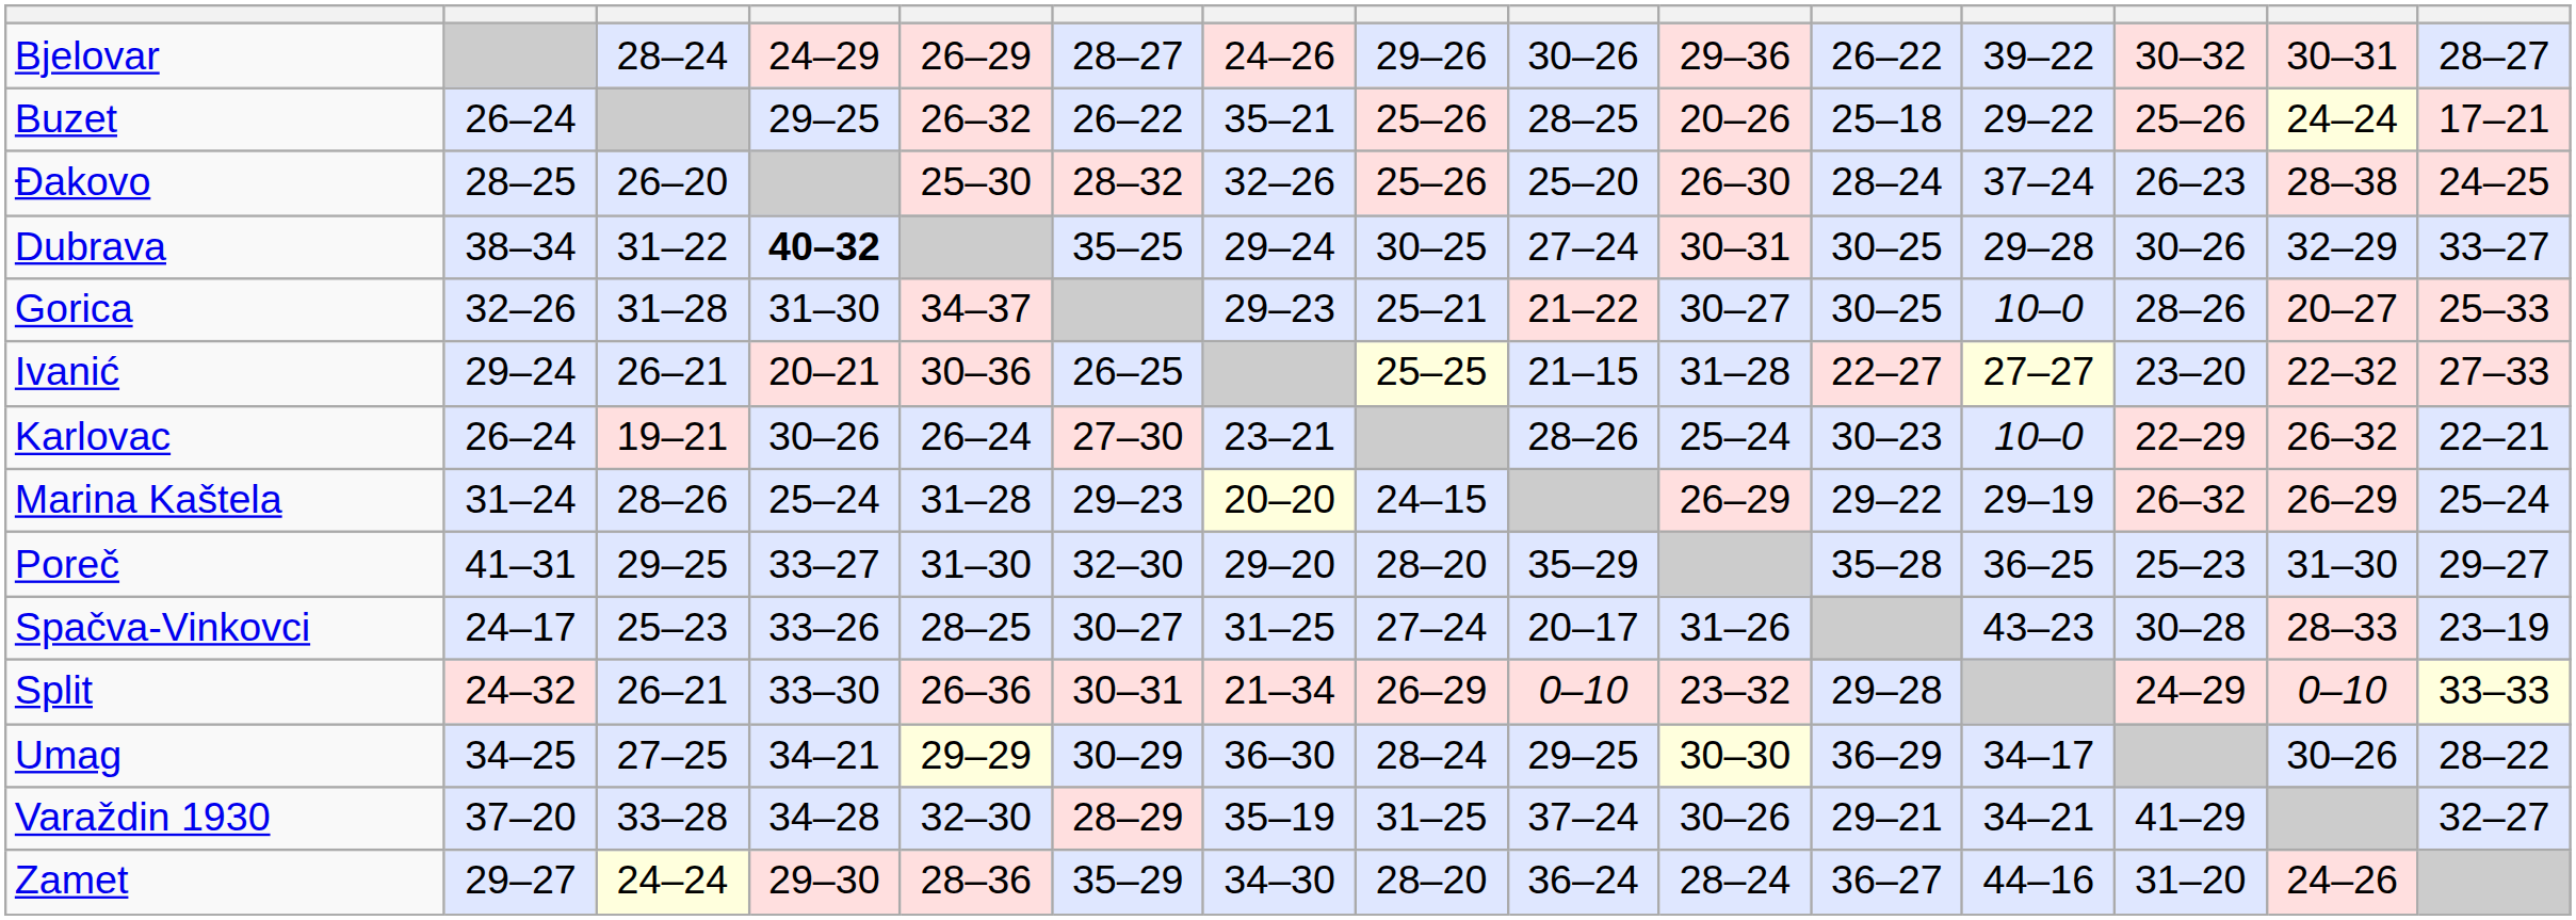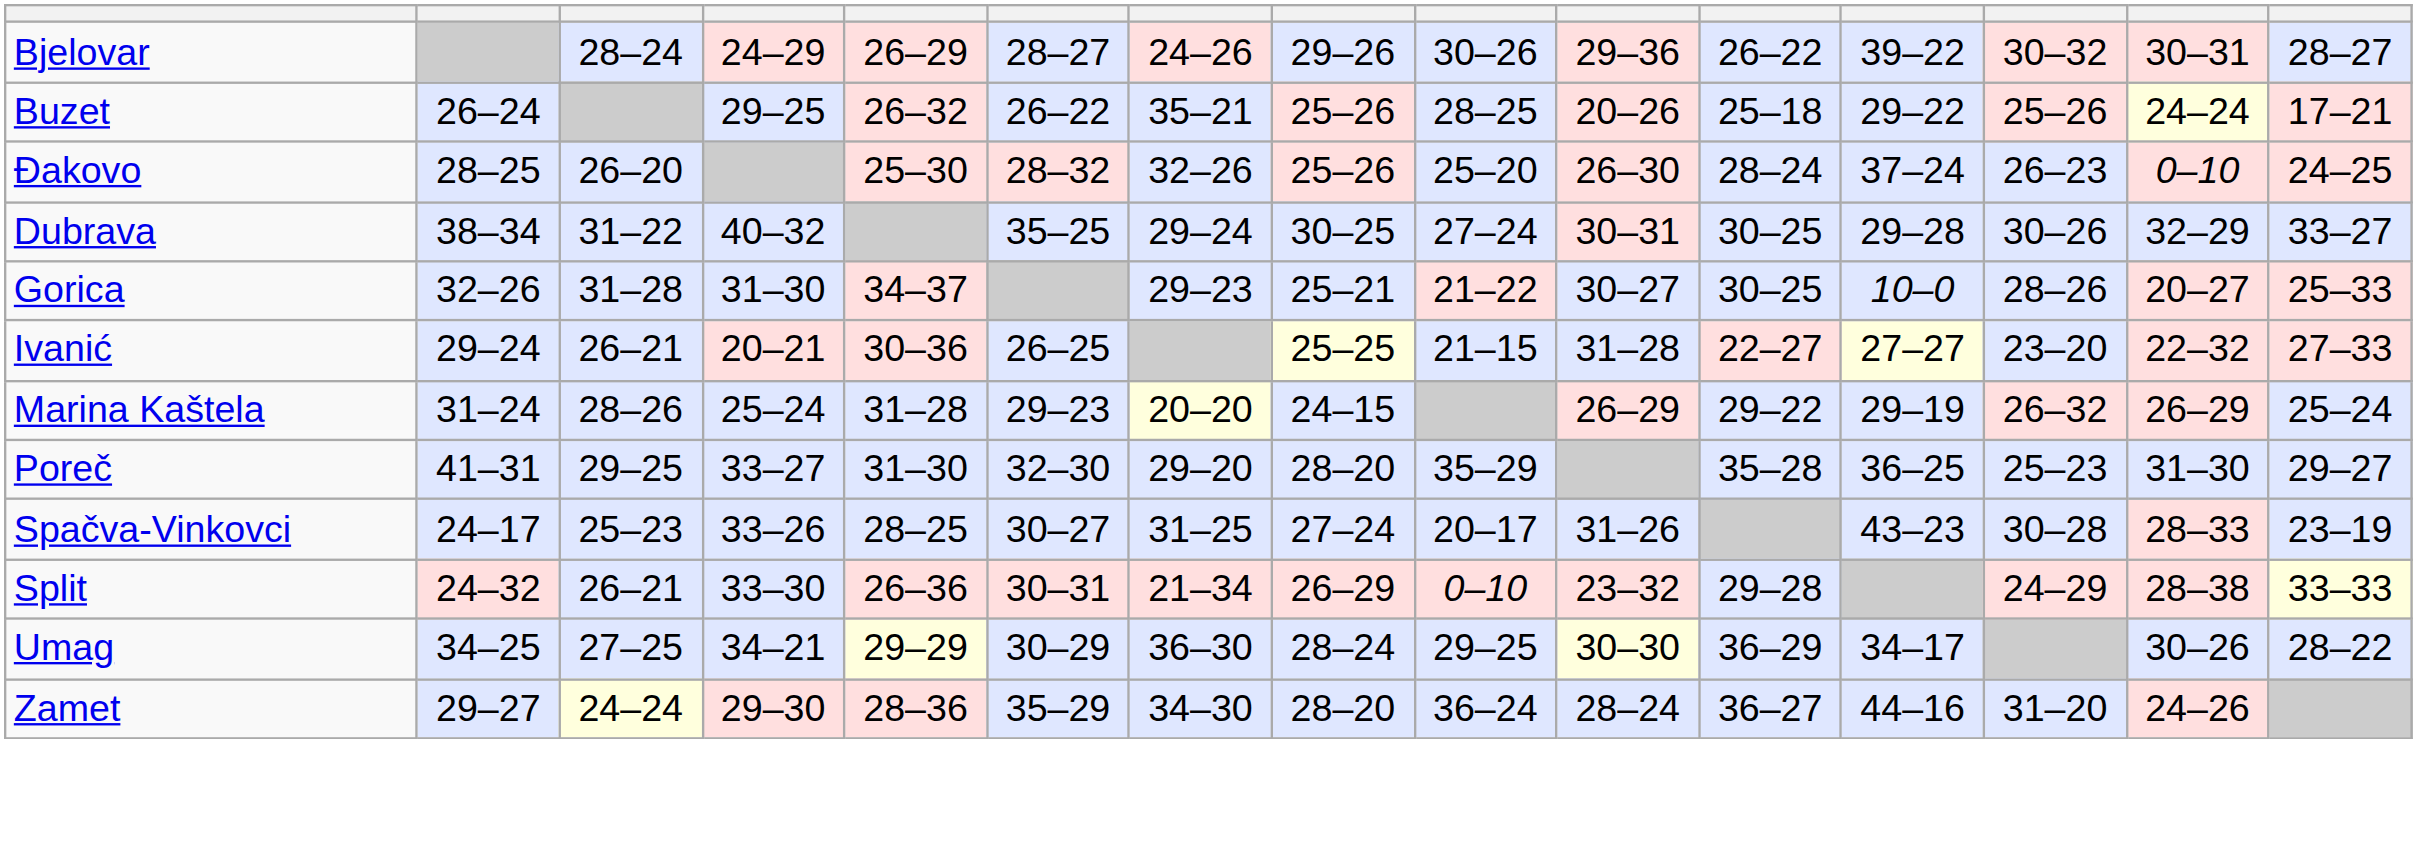Đakovo | column 14: 28–38 -> 0–10
Dubrava | column 4: bold -> normal
- row: Karlovac | 26–24 | 19–21 | 30–26 | 26–24 | 27–30 | 23–21 | 28–26 | 25–24 | 30–23 | 10–0 | 22–29 | 26–32 | 22–21
Split | column 14: 0–10 -> 28–38
- row: Varaždin 1930 | 37–20 | 33–28 | 34–28 | 32–30 | 28–29 | 35–19 | 31–25 | 37–24 | 30–26 | 29–21 | 34–21 | 41–29 | 32–27
